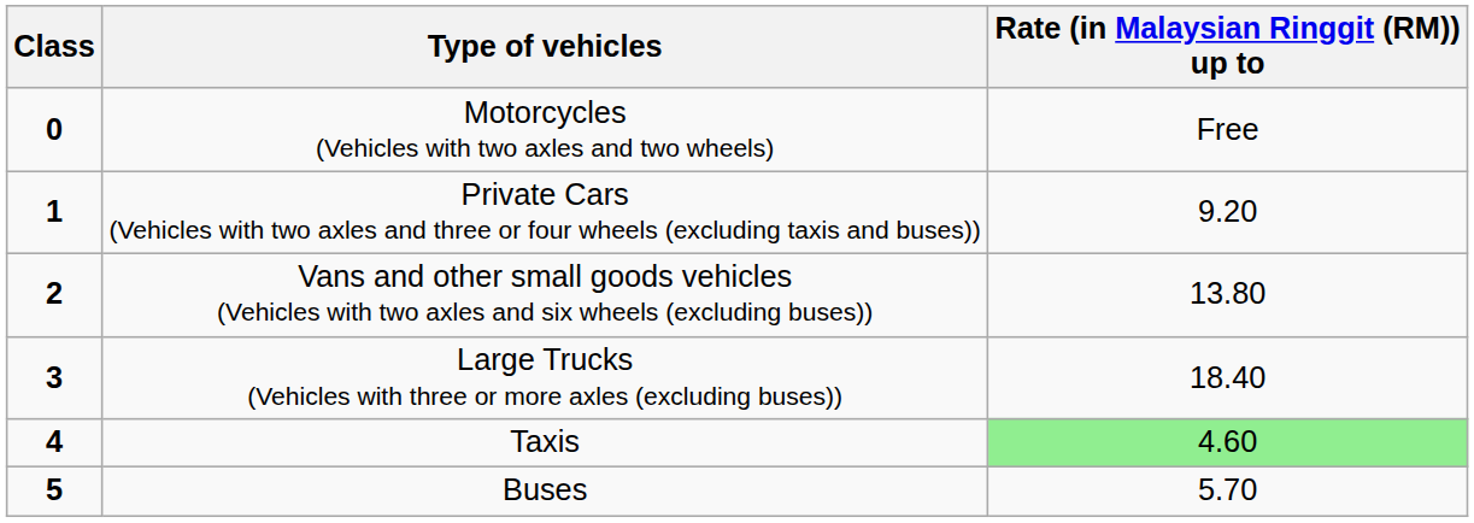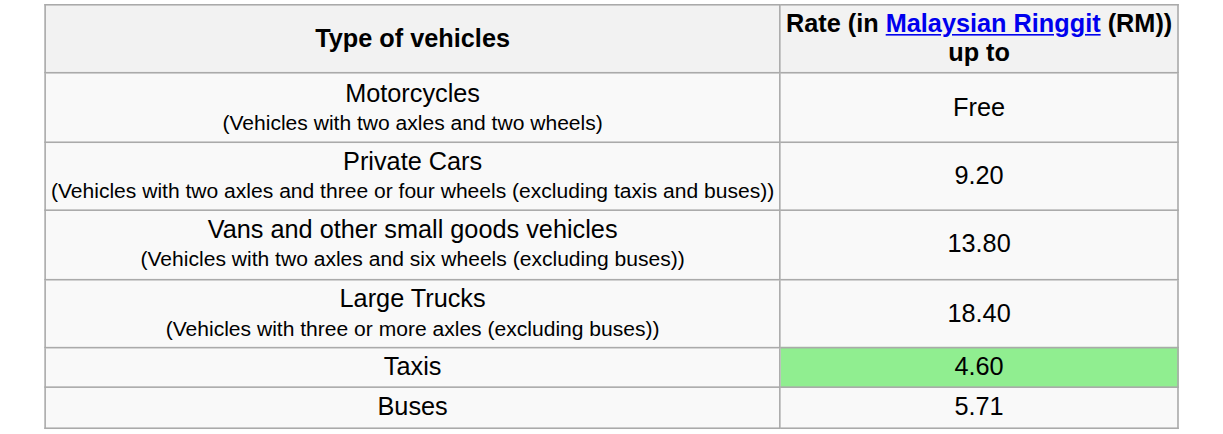- column: Class | 0 | 1 | 2 | 3 | 4 | 5
Buses | Rate (in Malaysian Ringgit (RM)) up to: 5.70 -> 5.71
